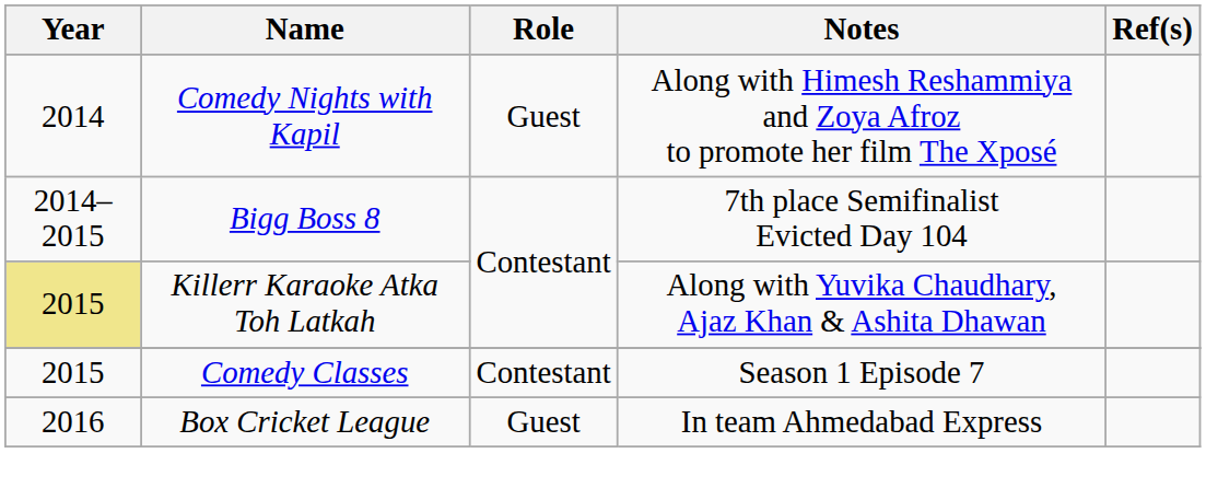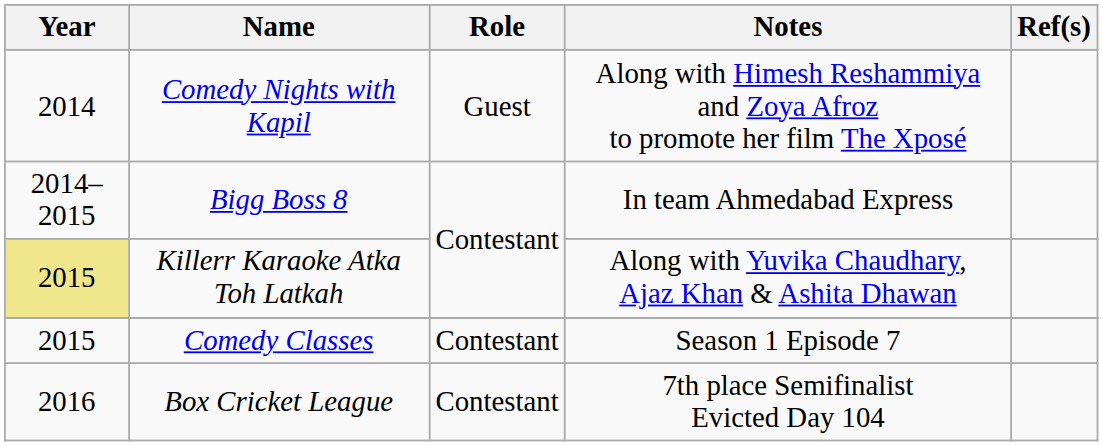Bigg Boss 8 | Notes: 7th place Semifinalist Evicted Day 104 -> In team Ahmedabad Express
Box Cricket League | Role: Guest -> Contestant
Box Cricket League | Notes: In team Ahmedabad Express -> 7th place Semifinalist Evicted Day 104
